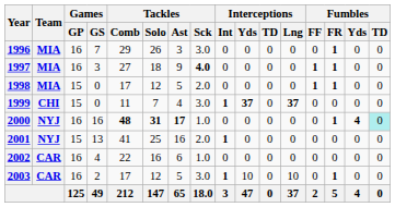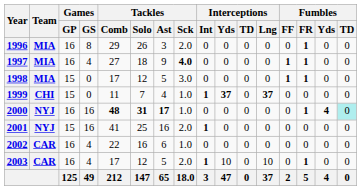1996 | Games / GS: 7 -> 8
1996 | Tackles / Sck: 3.0 -> 2.0
1997 | Games / GS: 3 -> 4
1998 | Tackles / Sck: 2.0 -> 3.0
1999 | Tackles / Sck: 3.0 -> 1.0
2001 | Games / GS: 13 -> 16
2003 | Games / GS: 2 -> 4
2003 | Tackles / Sck: 3.0 -> 2.0
